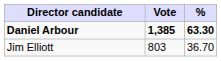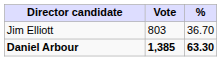rows swapped: Daniel Arbour <-> Jim Elliott
